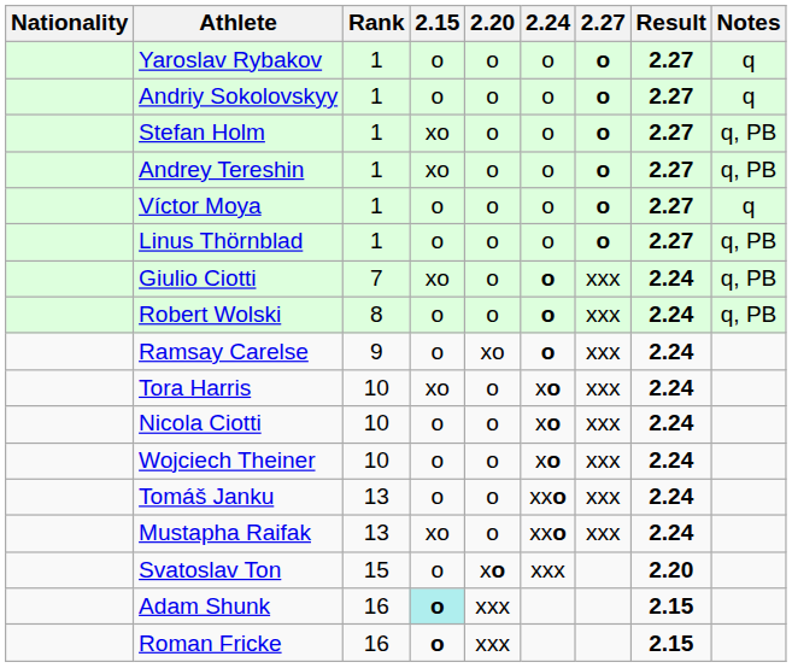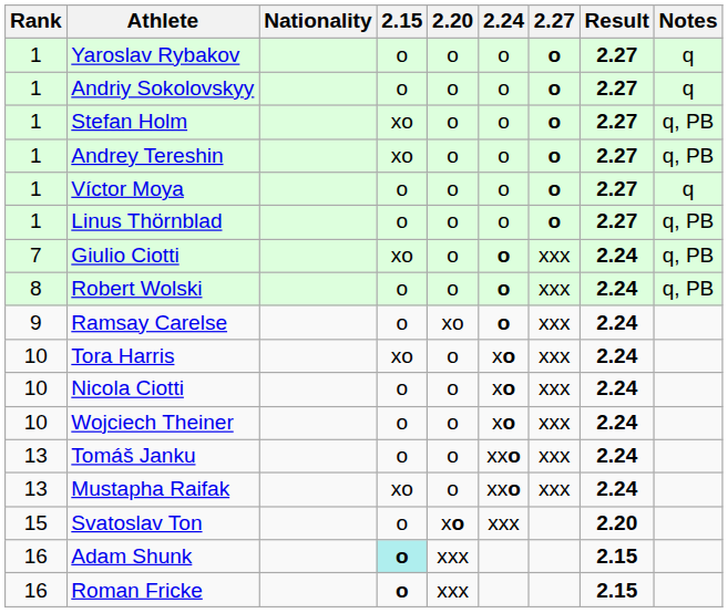columns swapped: Rank <-> Nationality
